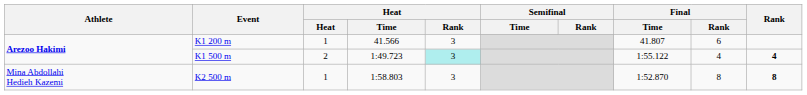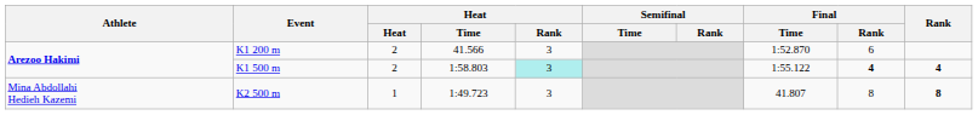K1 200 m | Heat: 1 -> 2
K1 200 m | Final / Time: 41.807 -> 1:52.870
K1 500 m | Heat / Time: 1:49.723 -> 1:58.803
K1 500 m | Final / Rank: normal -> bold
K2 500 m | Heat / Time: 1:58.803 -> 1:49.723
K2 500 m | Final / Time: 1:52.870 -> 41.807
